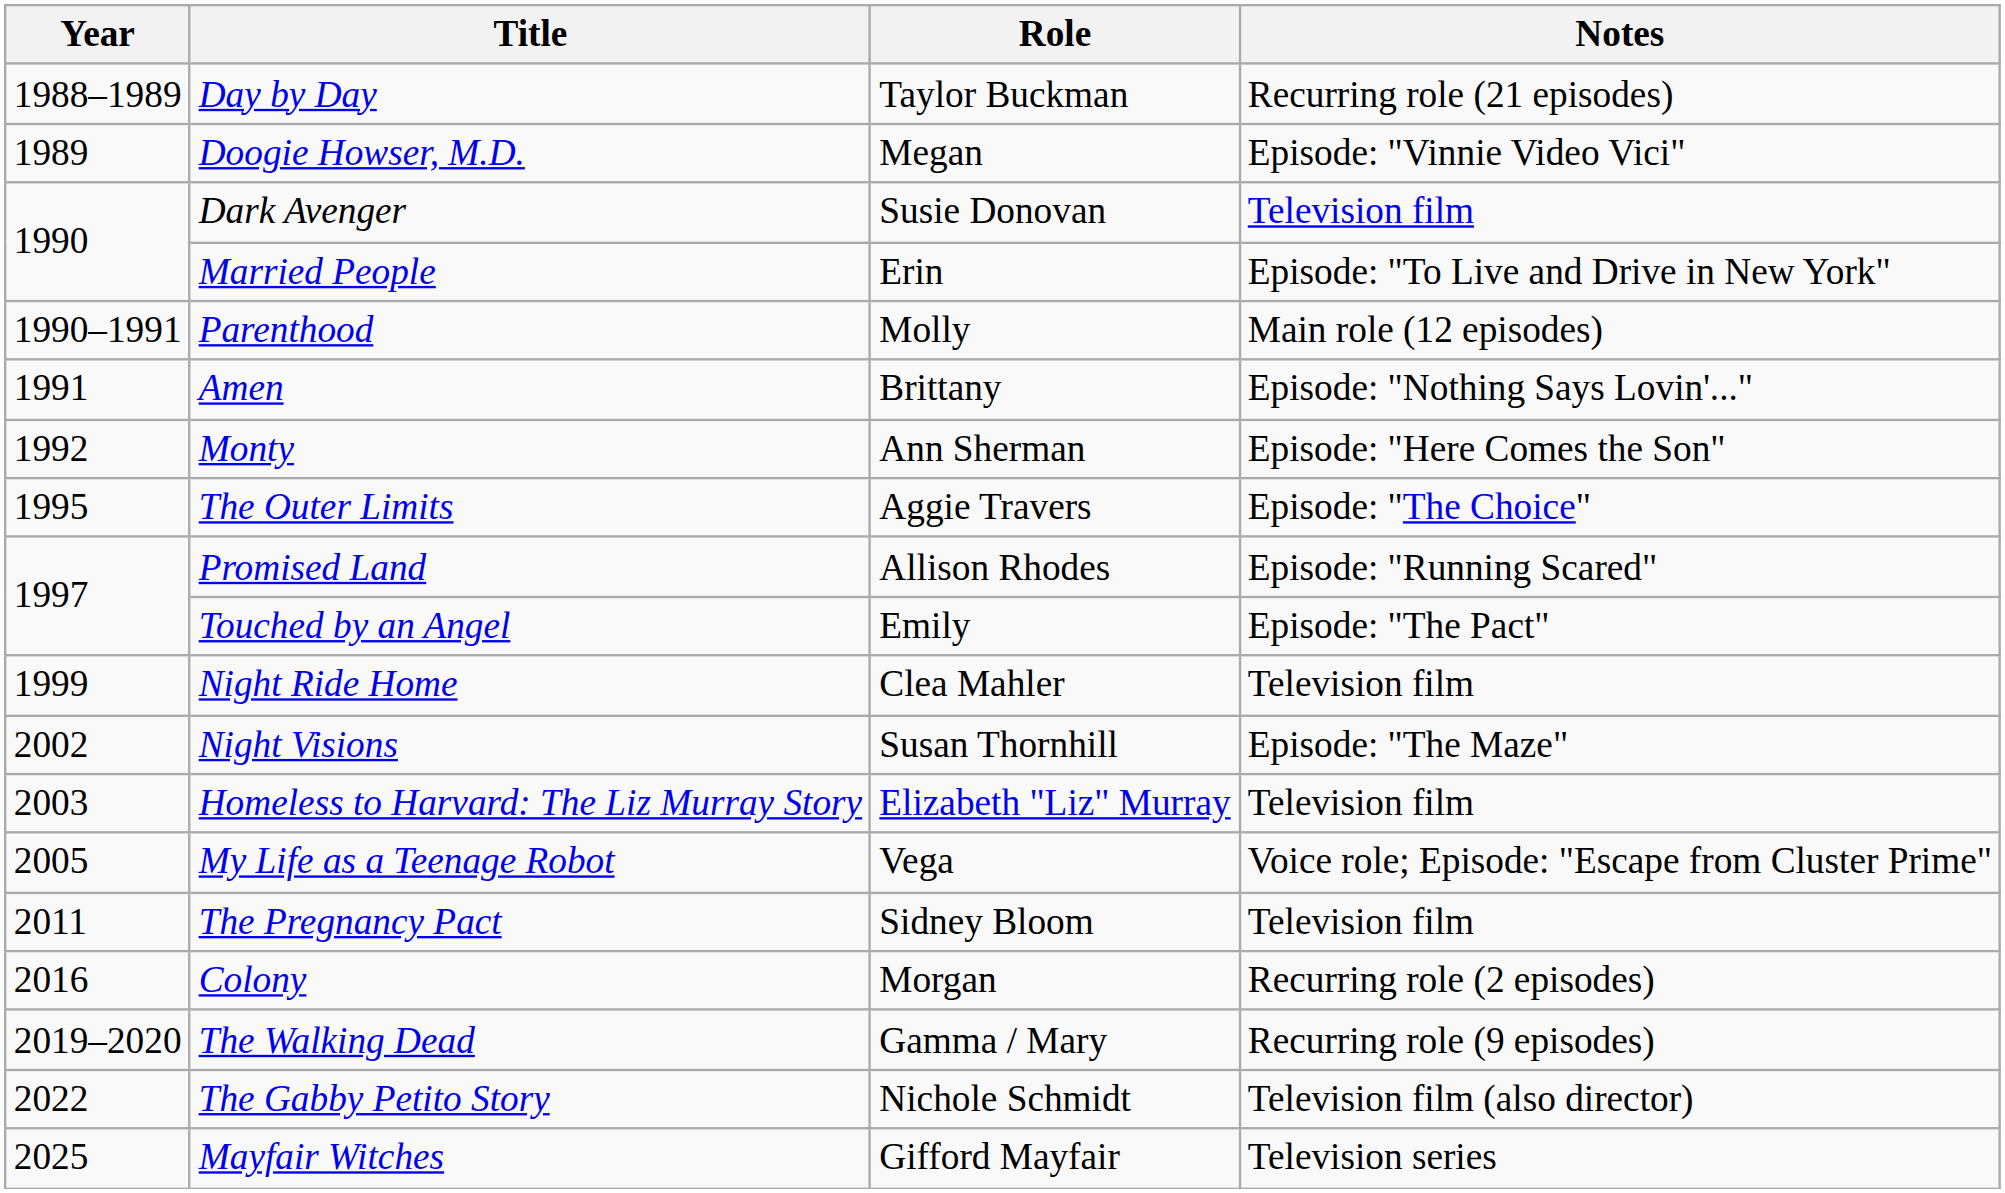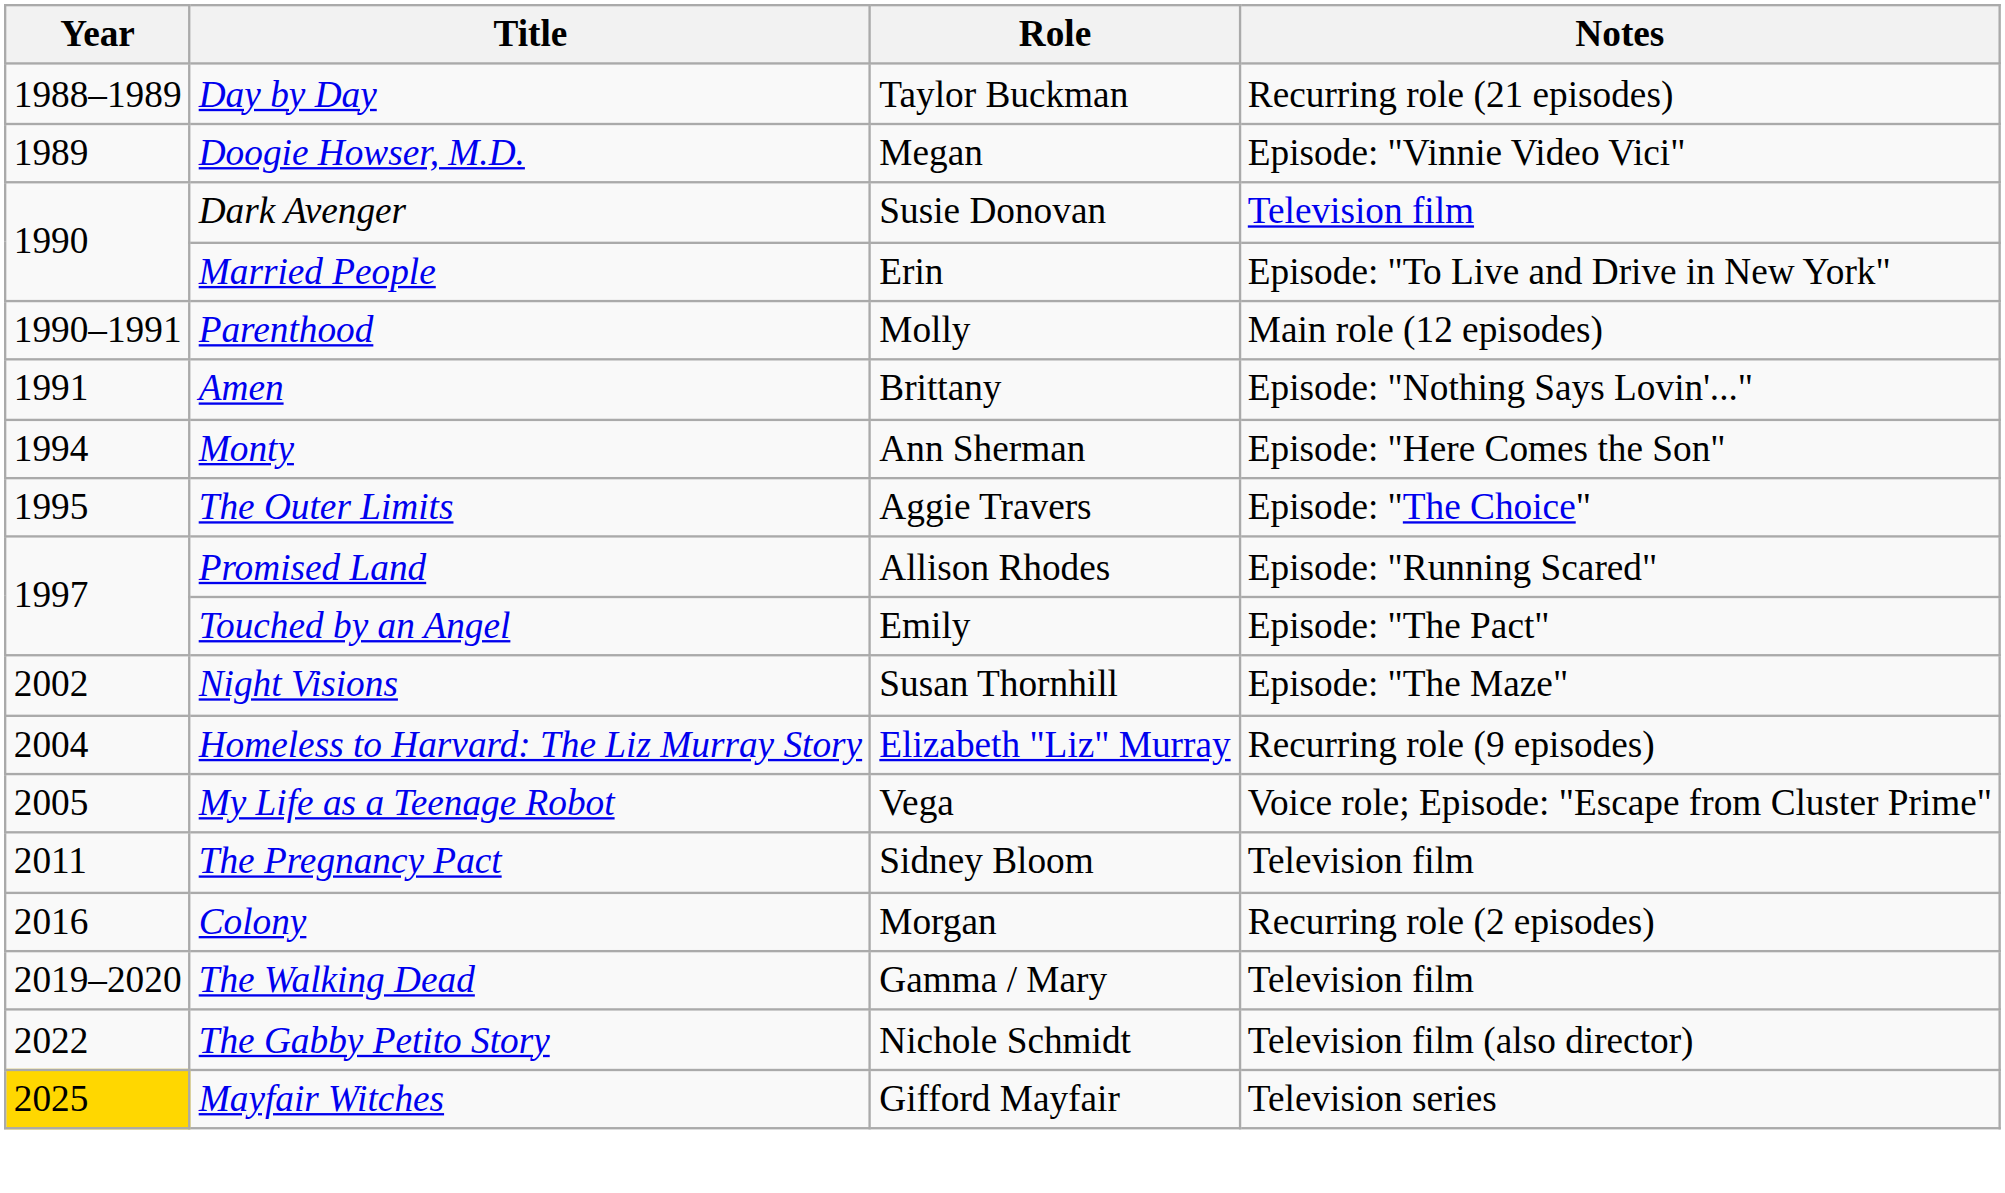Monty | Year: 1992 -> 1994
- row: 1999 | Night Ride Home | Clea Mahler | Television film
Homeless to Harvard: The Liz Murray Story | Year: 2003 -> 2004
Homeless to Harvard: The Liz Murray Story | Notes: Television film -> Recurring role (9 episodes)
The Walking Dead | Notes: Recurring role (9 episodes) -> Television film
Mayfair Witches | Year: no background -> gold background
